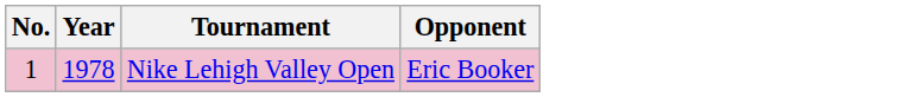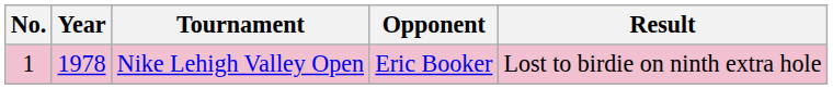+ column: Result | Lost to birdie on ninth extra hole
